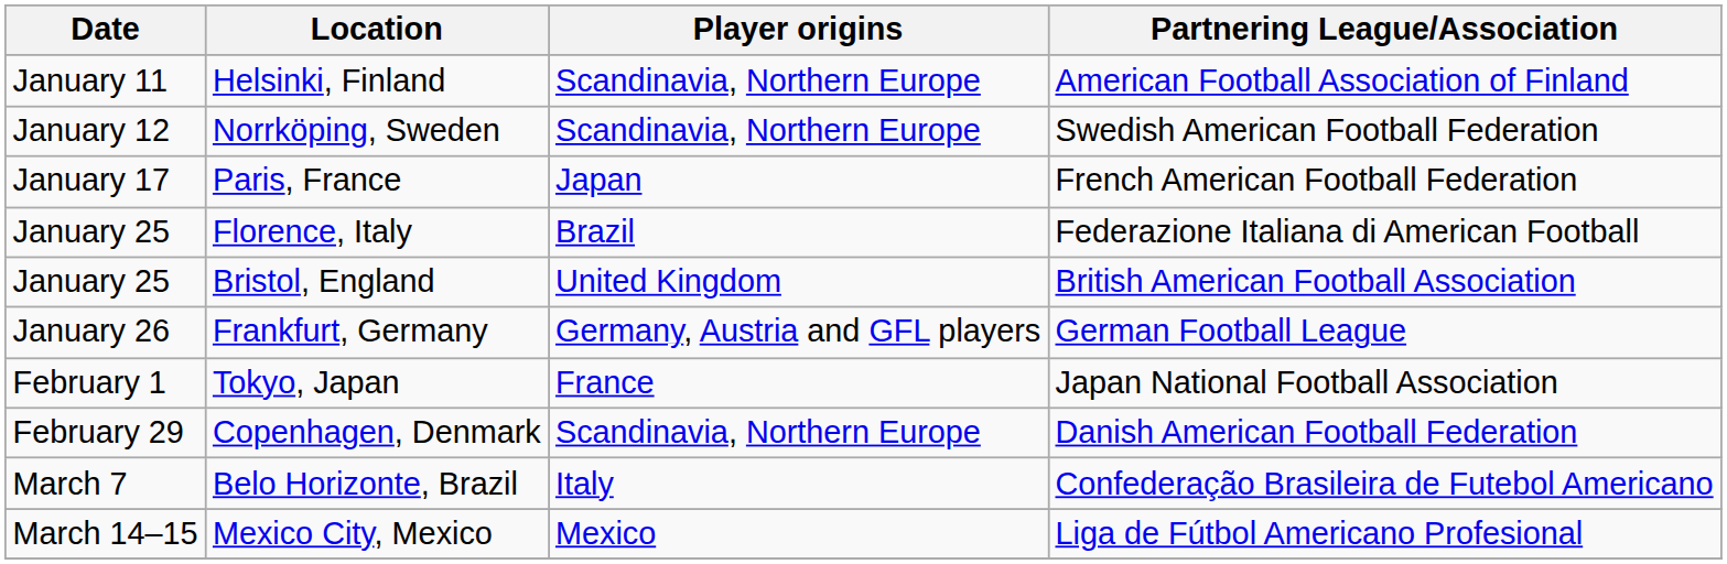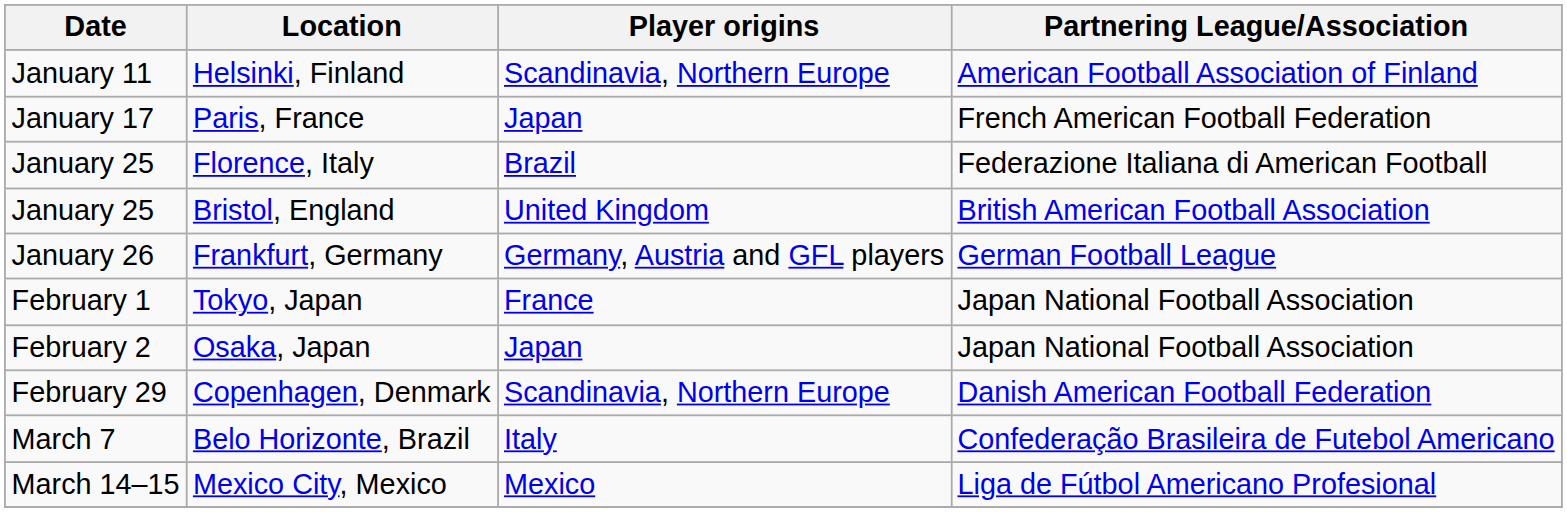- row: January 12 | Norrköping, Sweden | Scandinavia, Northern Europe | Swedish American Football Federation
+ row: February 2 | Osaka, Japan | Japan | Japan National Football Association
